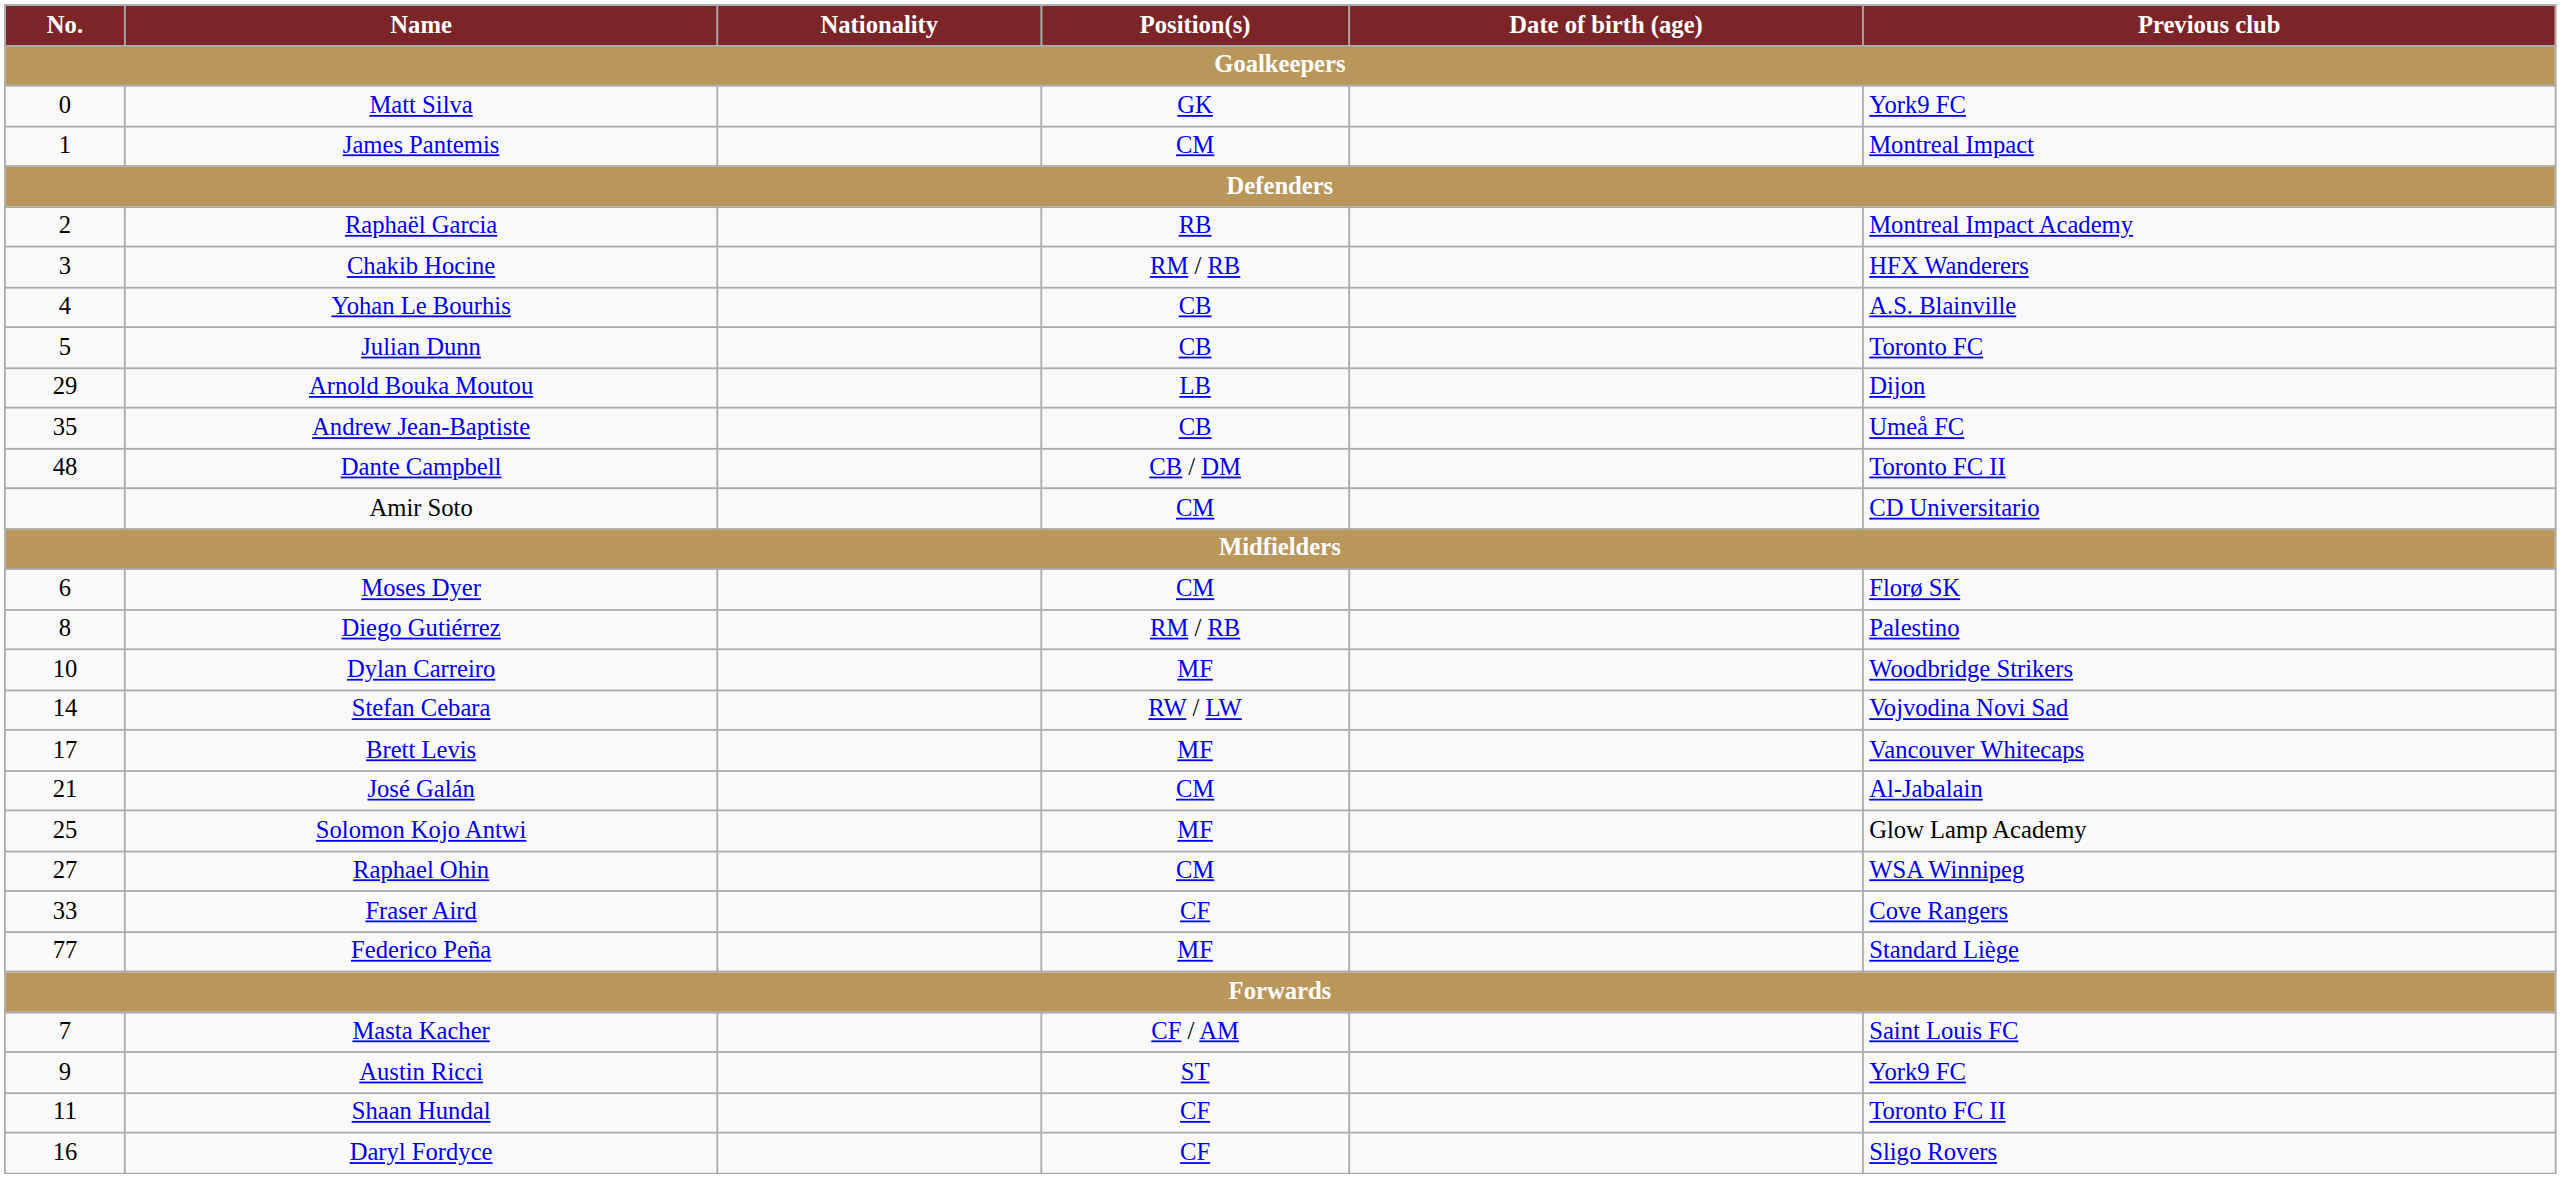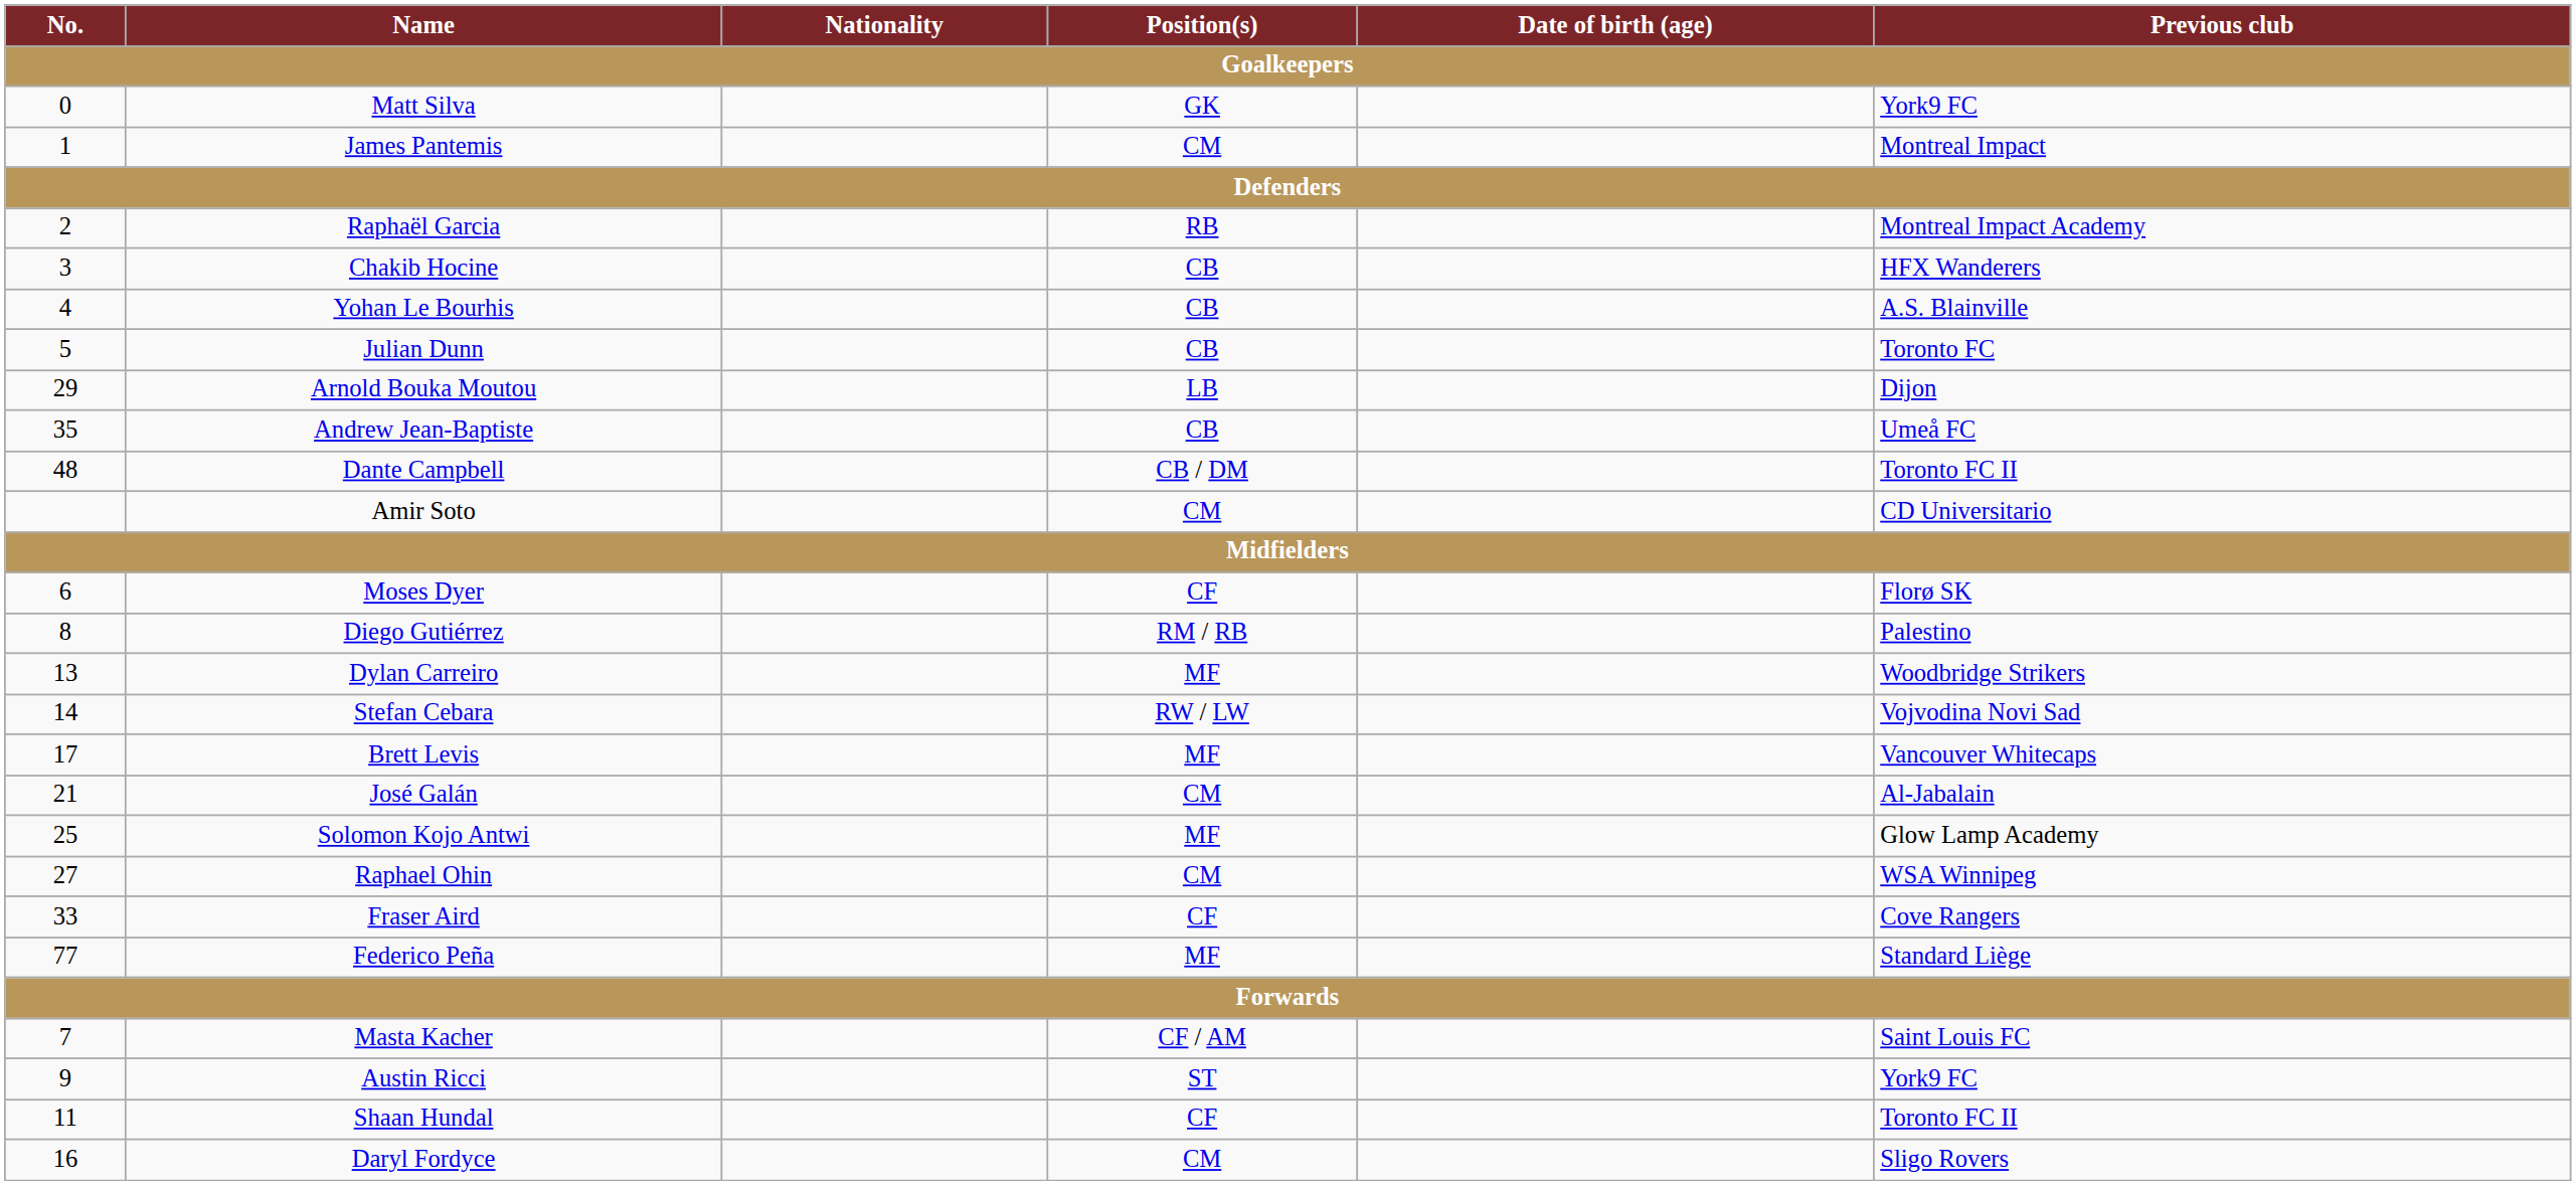Chakib Hocine | Position(s): RM / RB -> CB
Moses Dyer | Position(s): CM -> CF
Dylan Carreiro | No.: 10 -> 13
Daryl Fordyce | Position(s): CF -> CM
